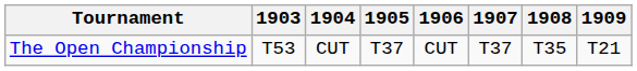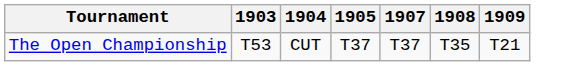- column: 1906 | CUT
